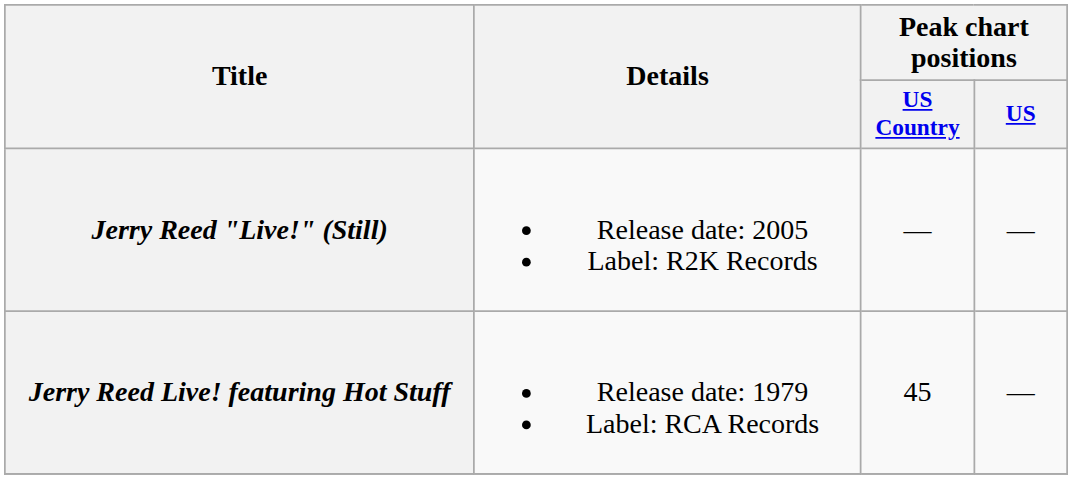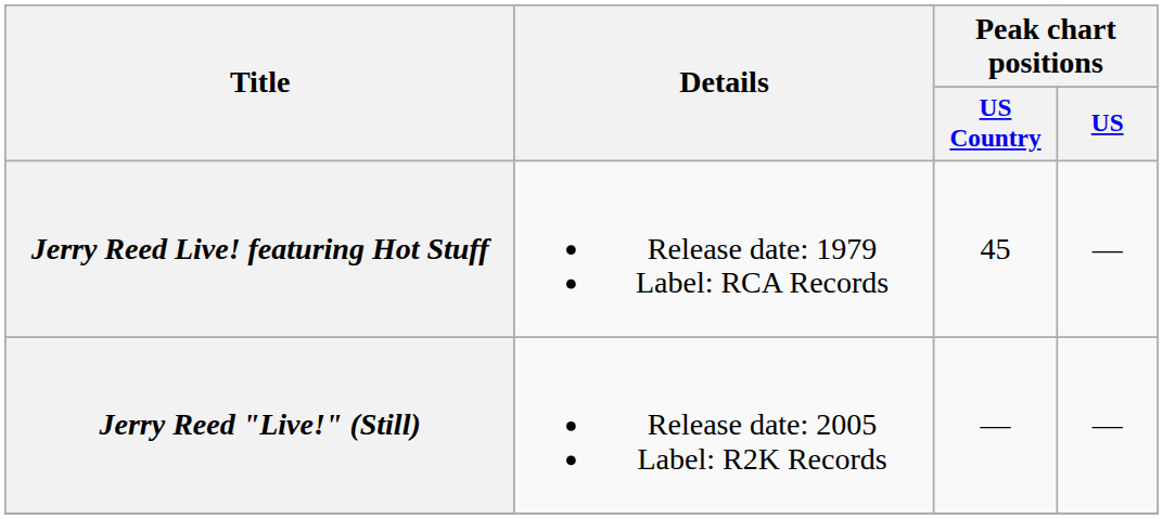rows swapped: Jerry Reed Live! featuring Hot Stuff <-> Jerry Reed "Live!" (Still)
